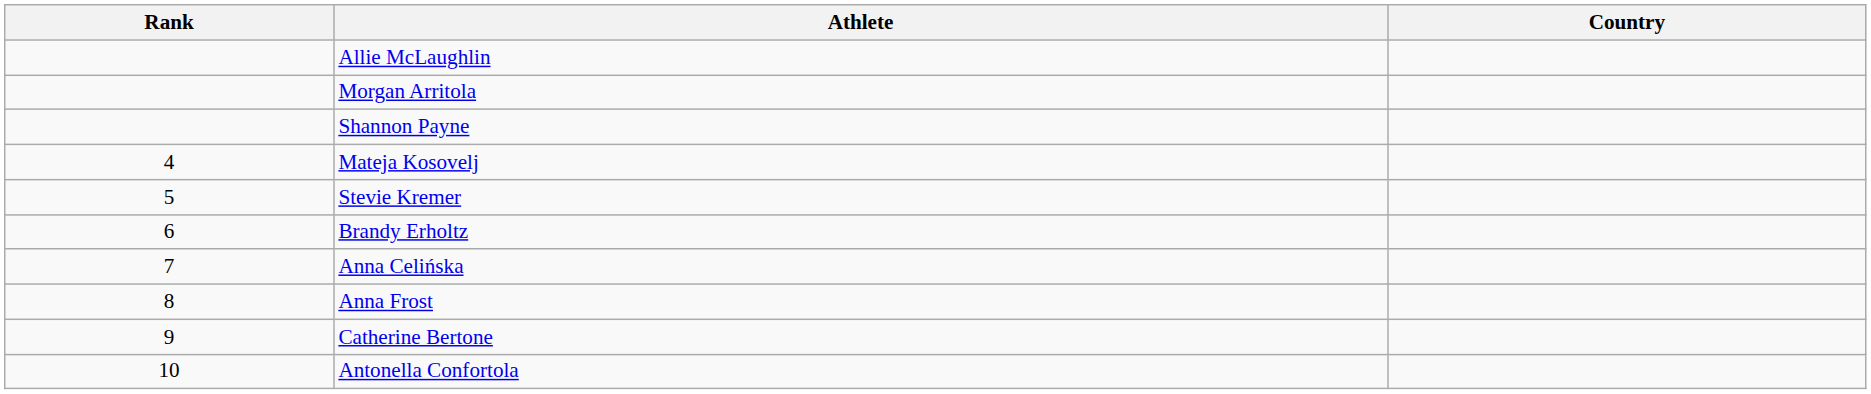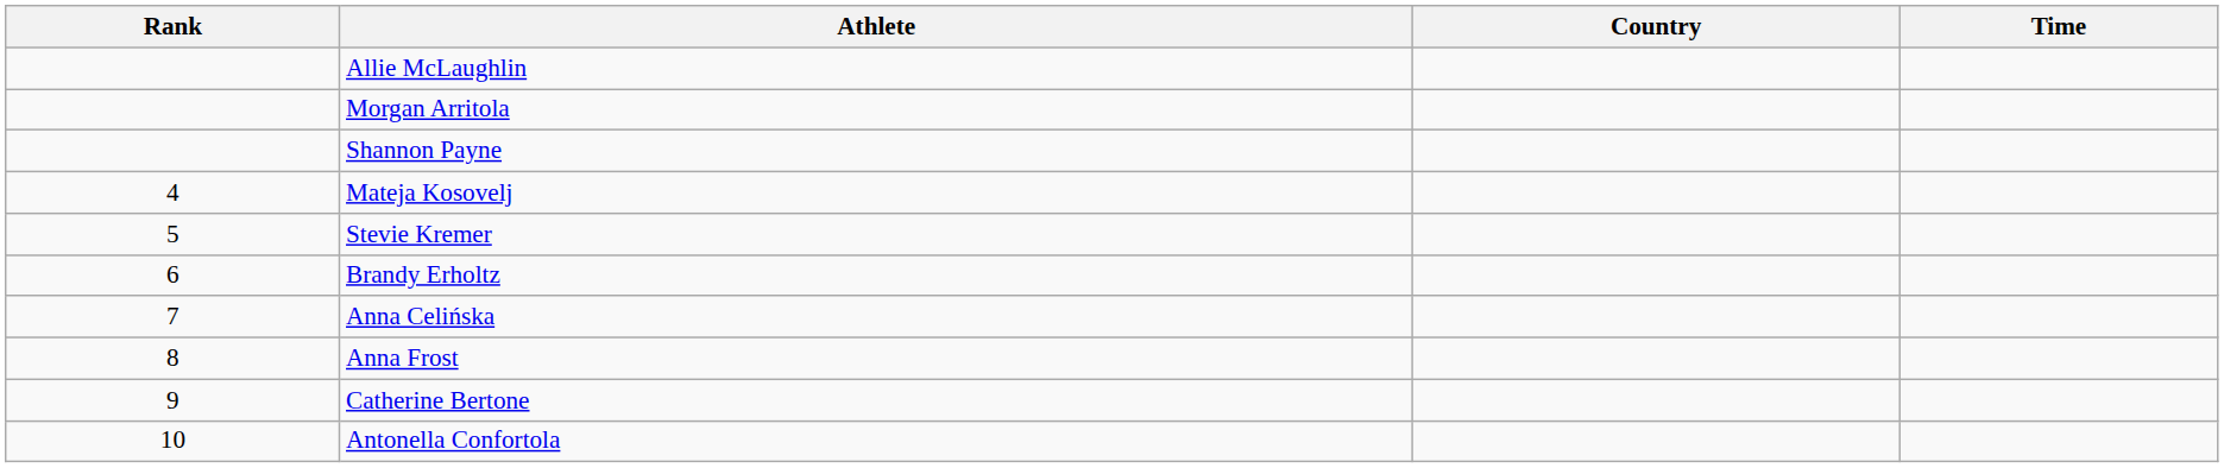+ column: Time
